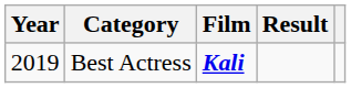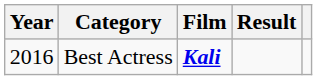Best Actress | Year: 2019 -> 2016
